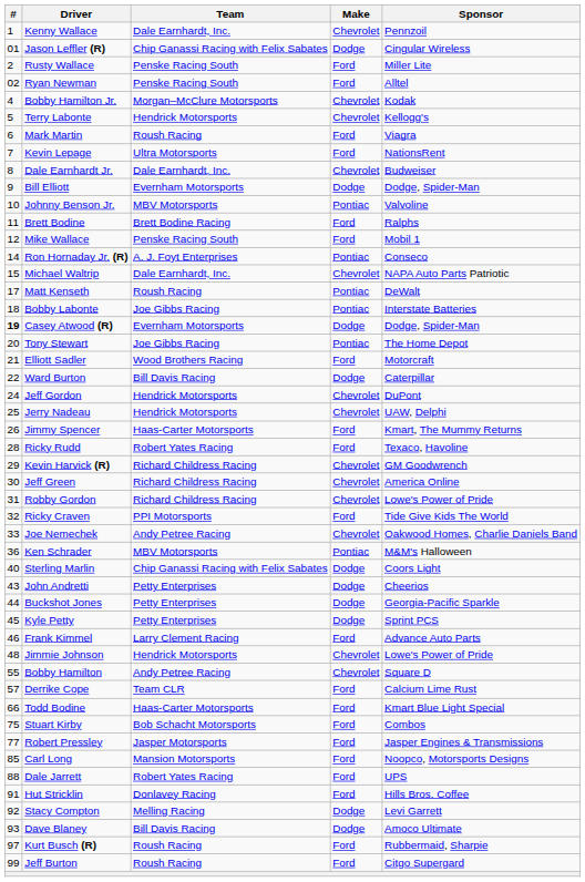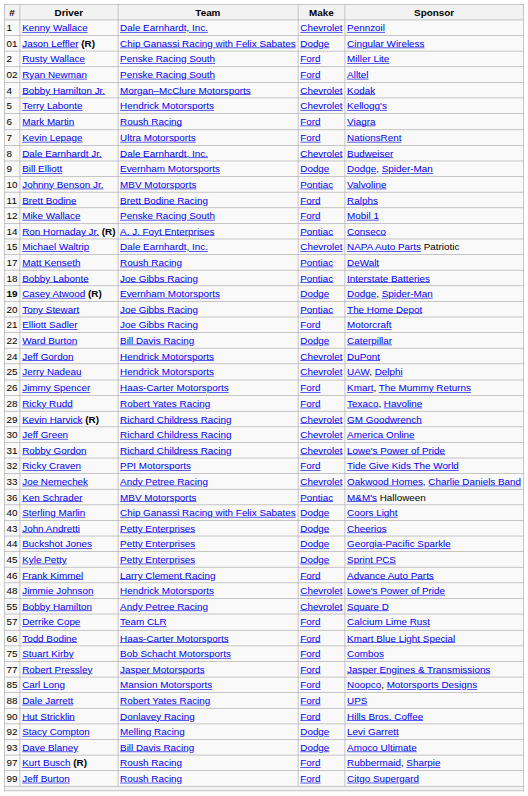Elliott Sadler | Team: Wood Brothers Racing -> Joe Gibbs Racing
Hut Stricklin | #: 91 -> 90
